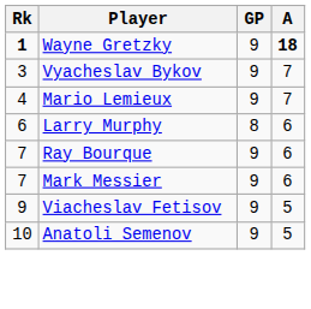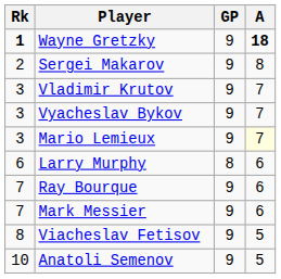+ row: 2 | Sergei Makarov | 9 | 8
+ row: 3 | Vladimir Krutov | 9 | 7
Mario Lemieux | Rk: 4 -> 3
Mario Lemieux | A: no background -> lightyellow background
Viacheslav Fetisov | Rk: 9 -> 8
